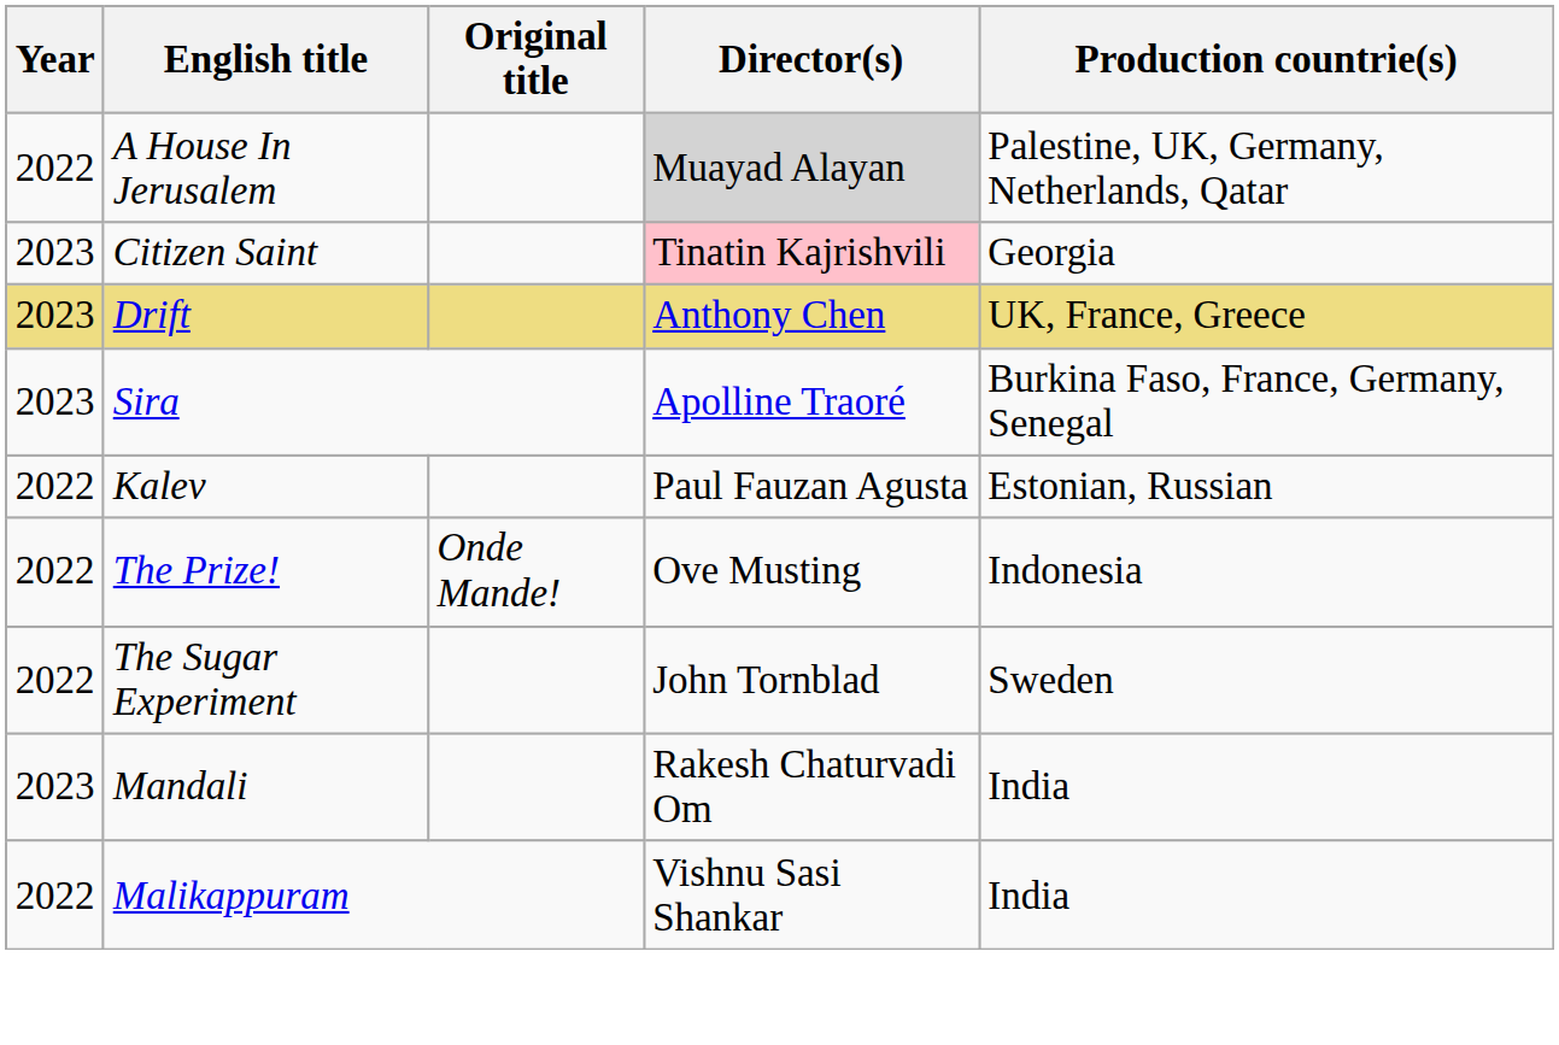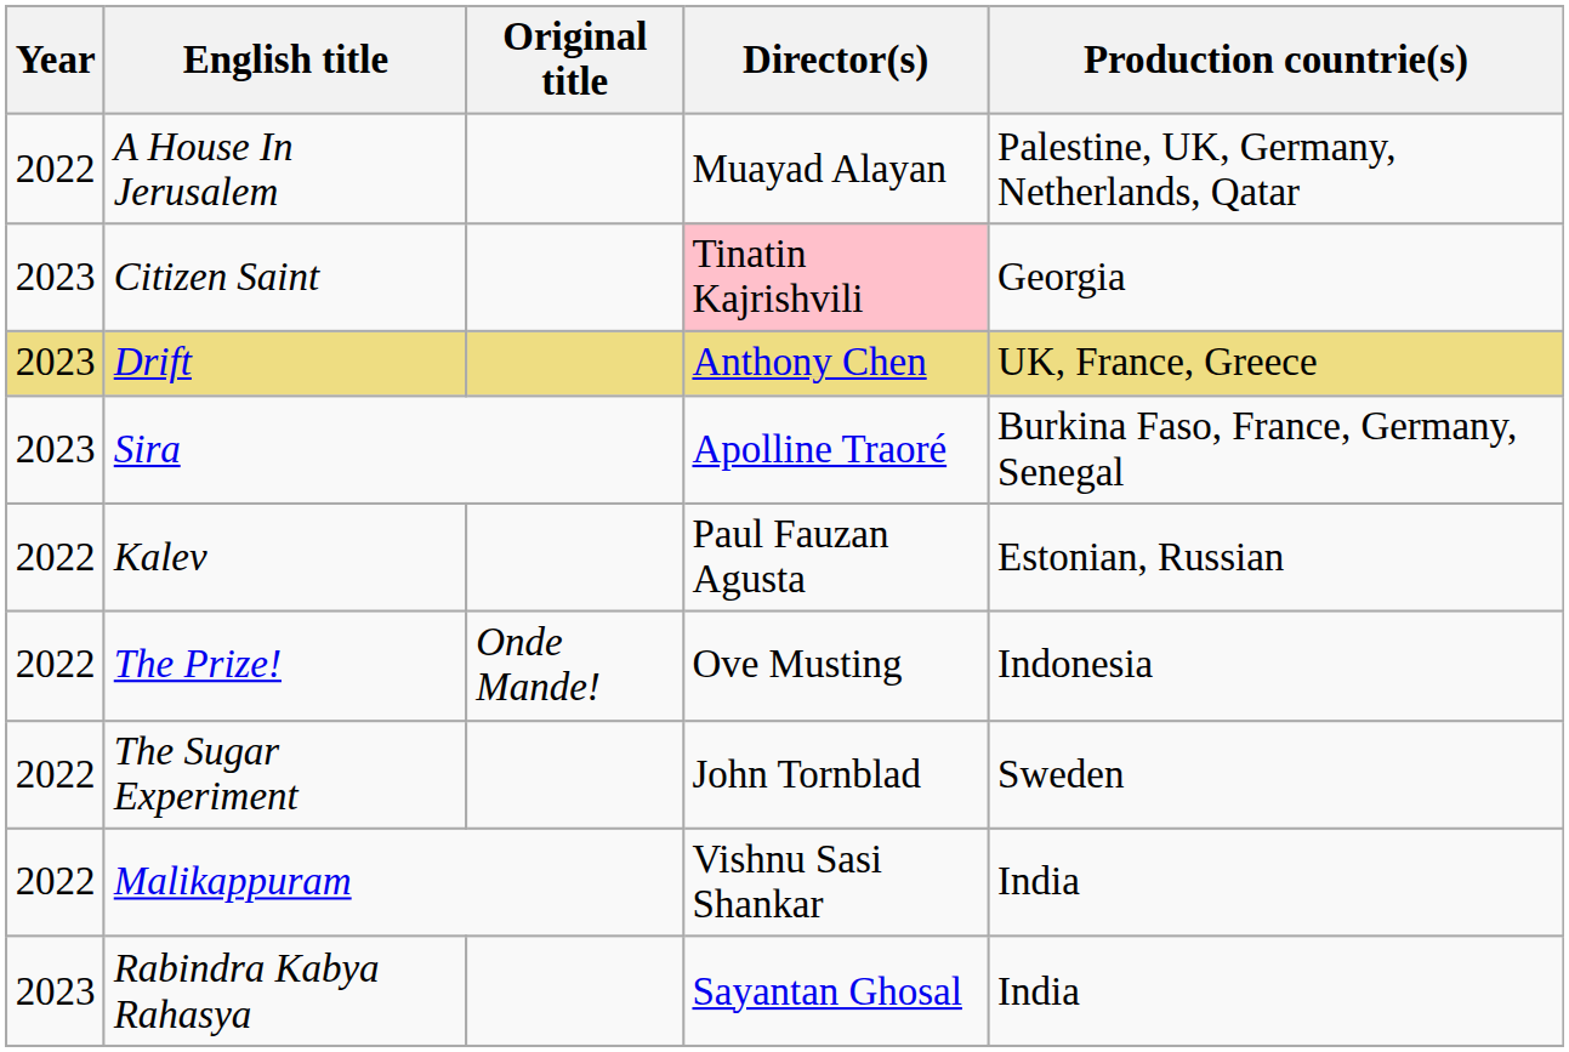A House In Jerusalem | Director(s): lightgrey background -> no background
- row: 2023 | Mandali | Rakesh Chaturvadi Om | India
+ row: 2023 | Rabindra Kabya Rahasya | Sayantan Ghosal | India
